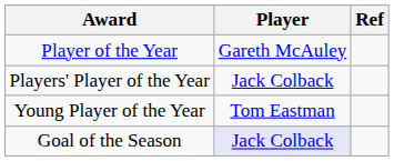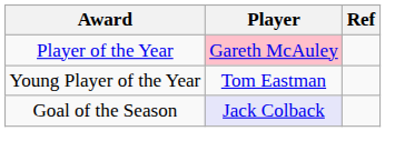Player of the Year | Player: no background -> pink background
- row: Players' Player of the Year | Jack Colback
